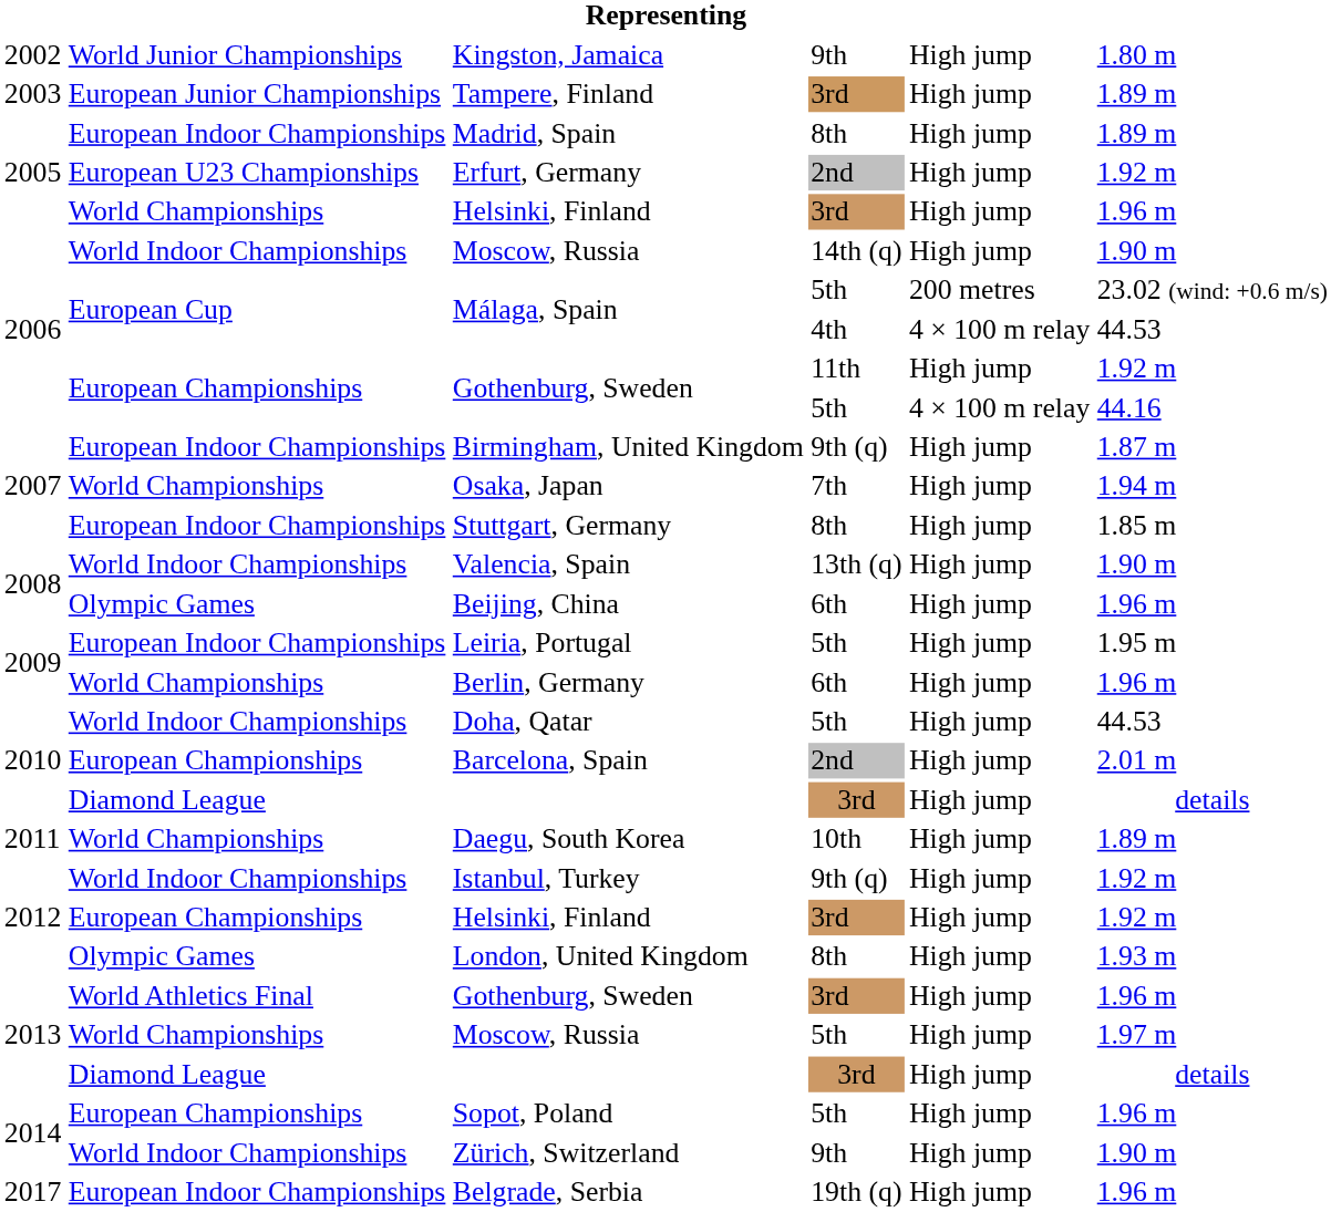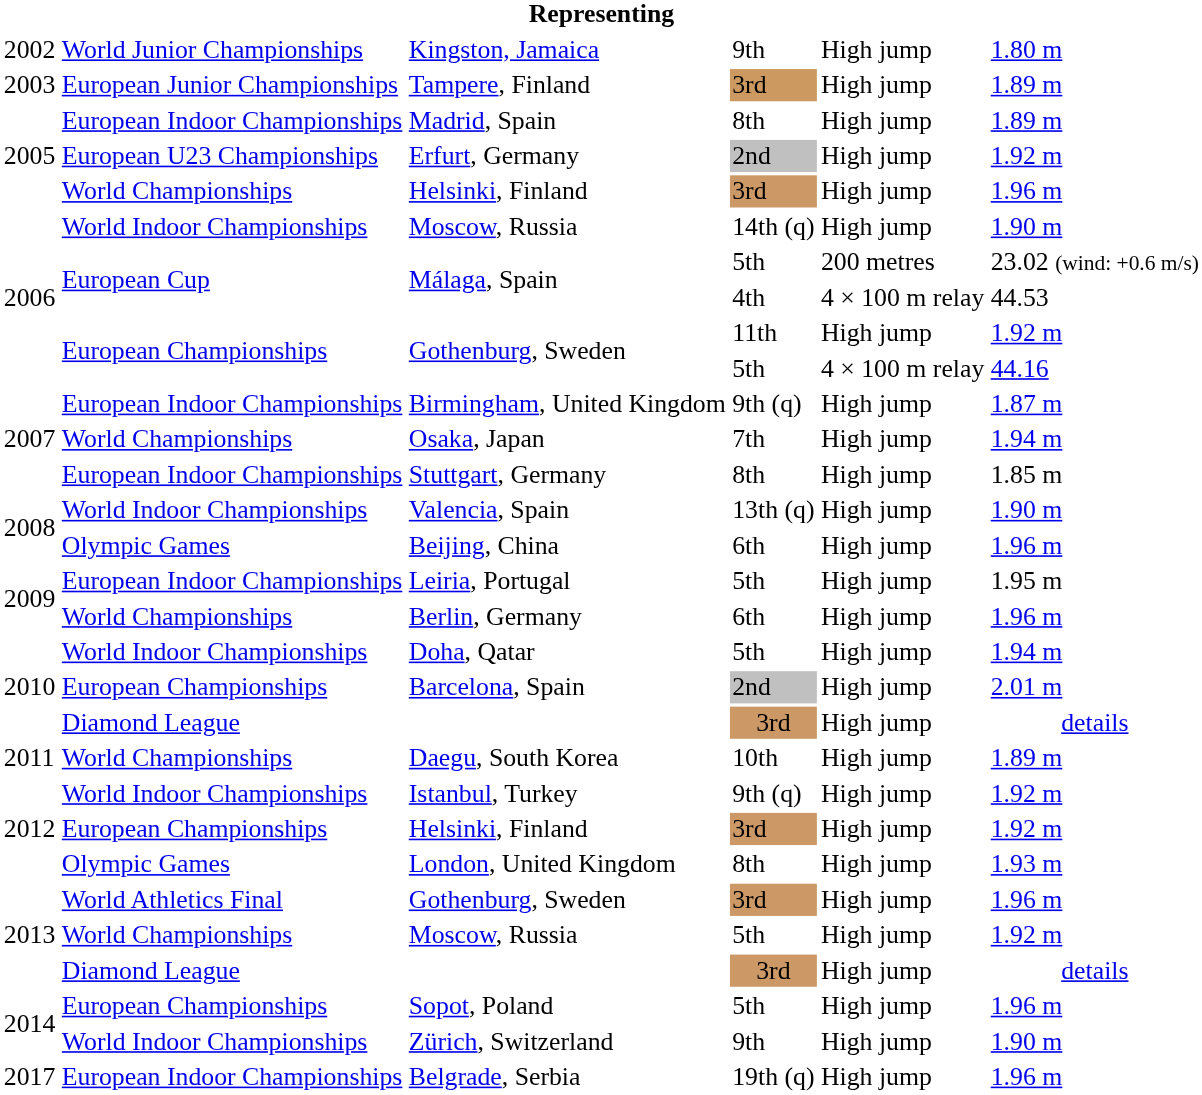Doha, Qatar | column 6: 44.53 -> 1.94 m
Moscow, Russia / 5th | column 6: 1.97 m -> 1.92 m
